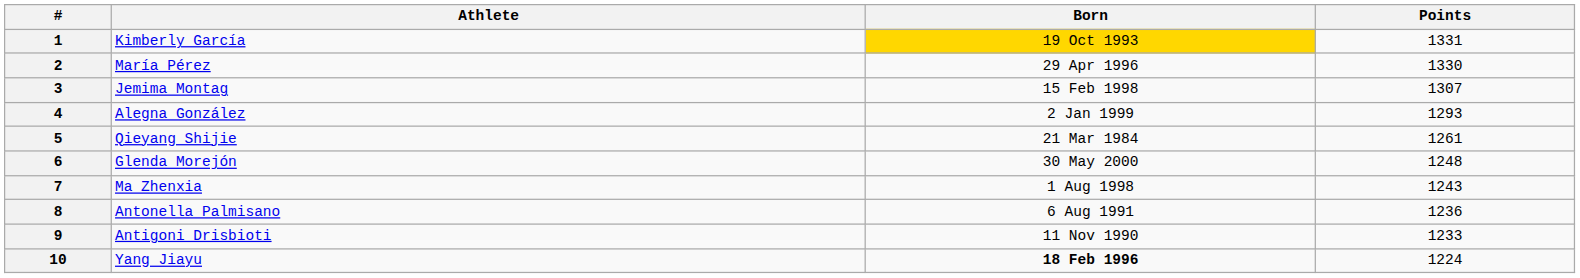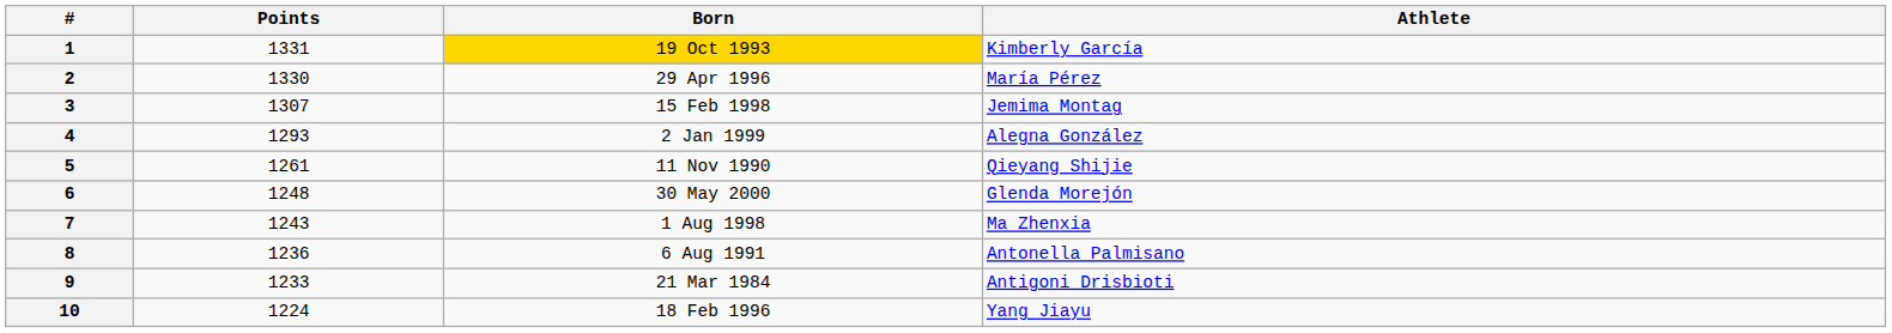columns swapped: Athlete <-> Points
5 | Born: 21 Mar 1984 -> 11 Nov 1990
9 | Born: 11 Nov 1990 -> 21 Mar 1984
10 | Born: bold -> normal
